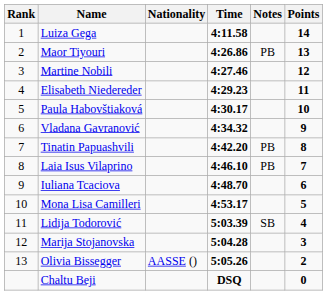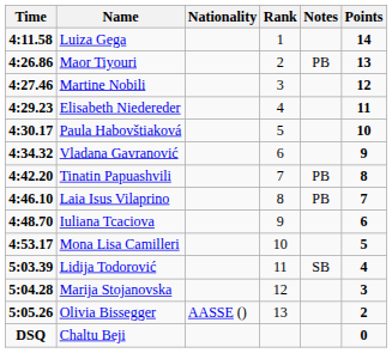columns swapped: Rank <-> Time
